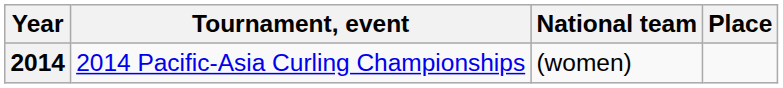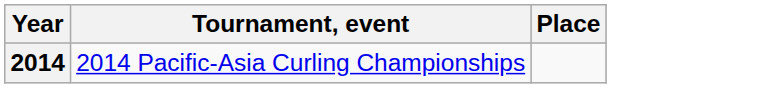- column: National team | (women)
